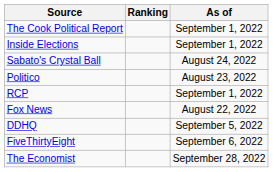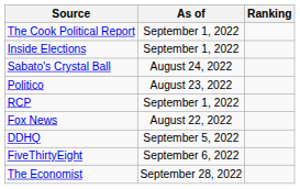columns swapped: Ranking <-> As of
